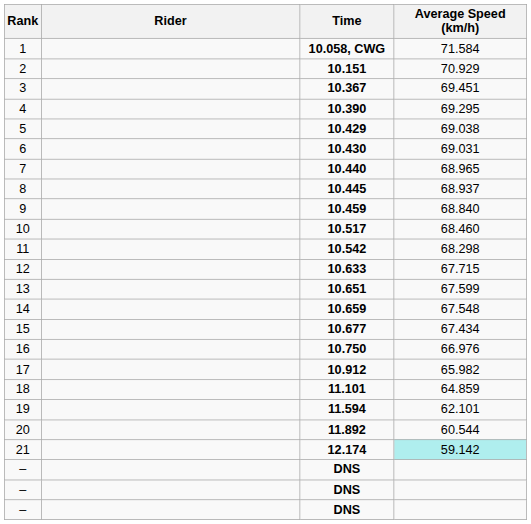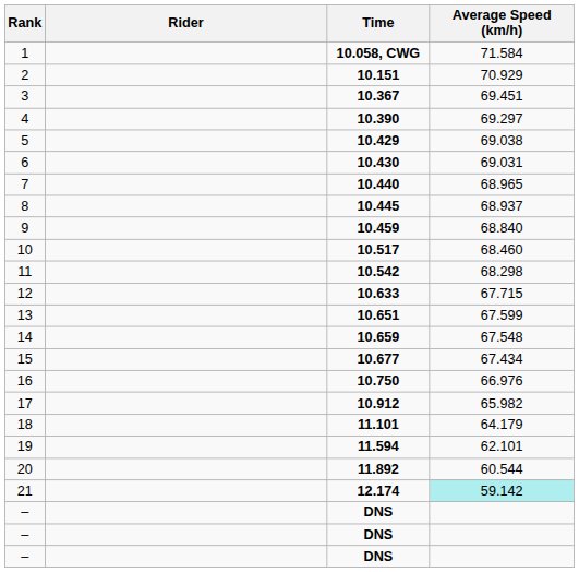4 | Average Speed (km/h): 69.295 -> 69.297
18 | Average Speed (km/h): 64.859 -> 64.179
